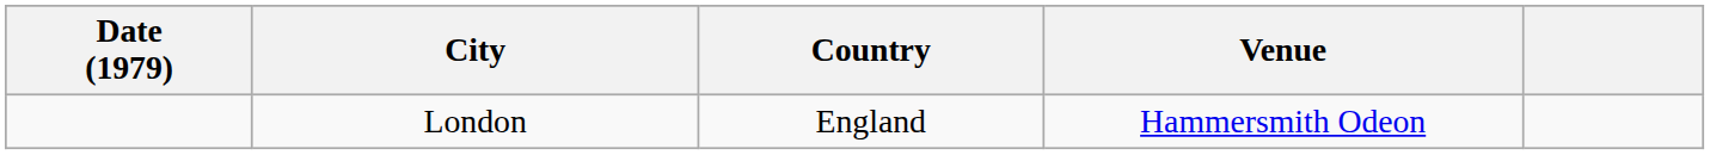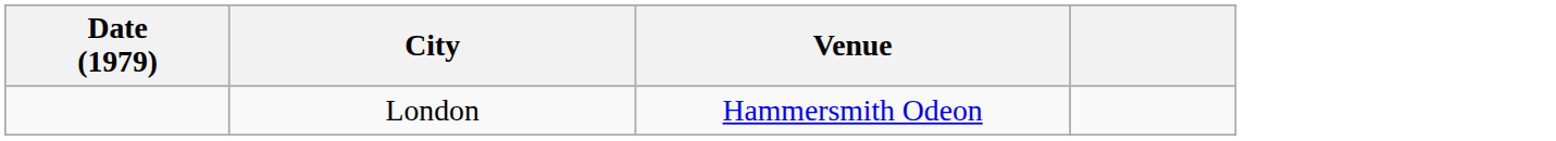- column: Country | England
